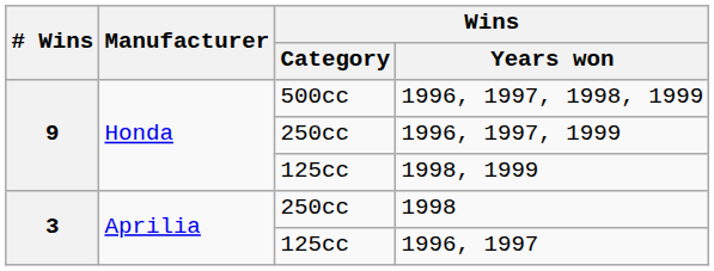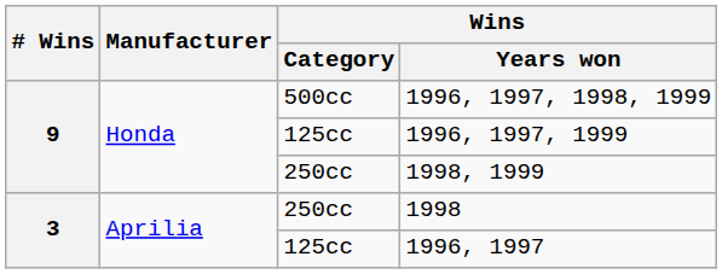1996, 1997, 1999 | Wins / Category: 250cc -> 125cc
1998, 1999 | Wins / Category: 125cc -> 250cc
